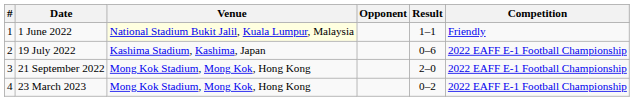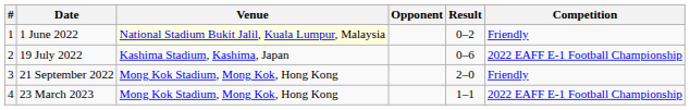1 June 2022 | Result: 1–1 -> 0–2
21 September 2022 | Competition: 2022 EAFF E-1 Football Championship -> Friendly
23 March 2023 | Result: 0–2 -> 1–1
